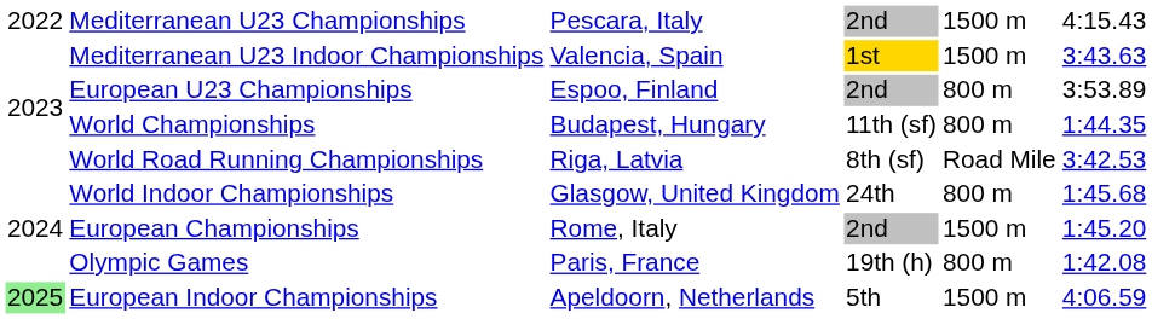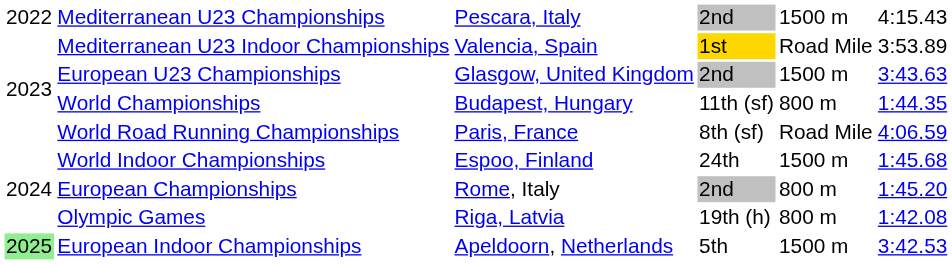Mediterranean U23 Indoor Championships | column 5: 1500 m -> Road Mile
Mediterranean U23 Indoor Championships | column 6: 3:43.63 -> 3:53.89
European U23 Championships | column 3: Espoo, Finland -> Glasgow, United Kingdom
European U23 Championships | column 5: 800 m -> 1500 m
European U23 Championships | column 6: 3:53.89 -> 3:43.63
World Road Running Championships | column 3: Riga, Latvia -> Paris, France
World Road Running Championships | column 6: 3:42.53 -> 4:06.59
World Indoor Championships | column 3: Glasgow, United Kingdom -> Espoo, Finland
World Indoor Championships | column 5: 800 m -> 1500 m
European Championships | column 5: 1500 m -> 800 m
Olympic Games | column 3: Paris, France -> Riga, Latvia
European Indoor Championships | column 6: 4:06.59 -> 3:42.53
